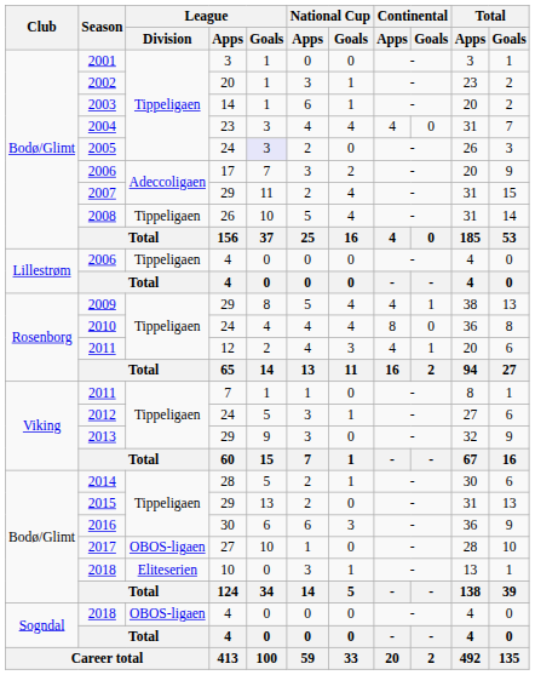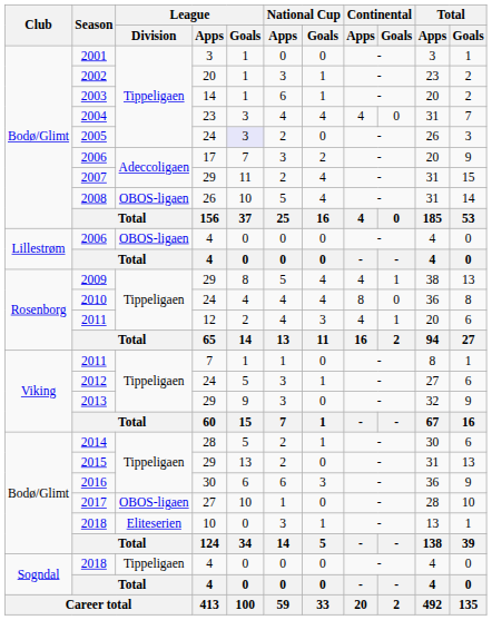2008 | League / Division: Tippeligaen -> OBOS-ligaen
2006 / 4 | League / Division: Tippeligaen -> OBOS-ligaen
2018 / 4 | League / Division: OBOS-ligaen -> Tippeligaen
